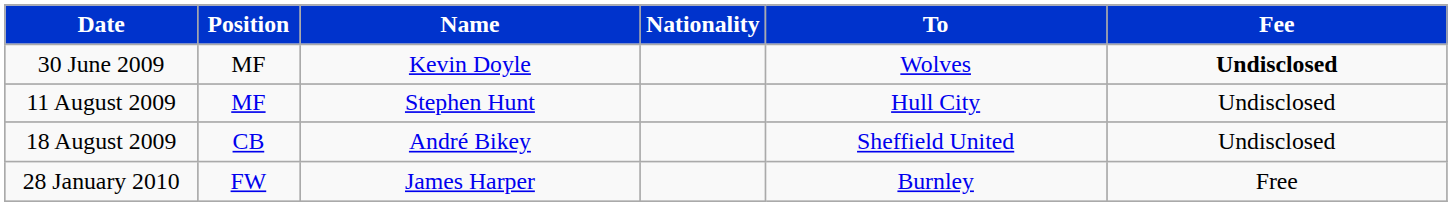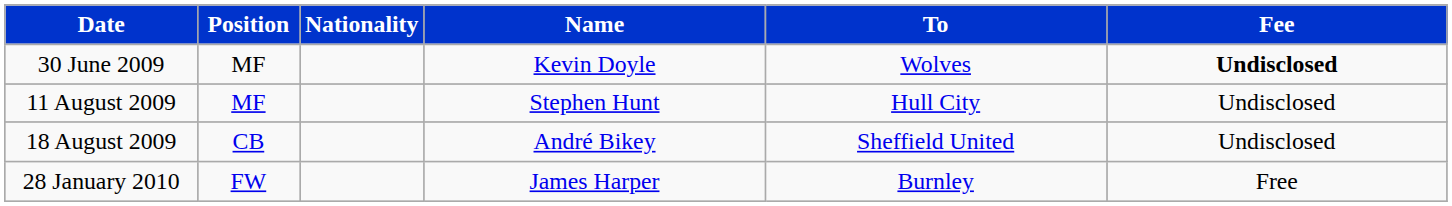columns swapped: Nationality <-> Name
